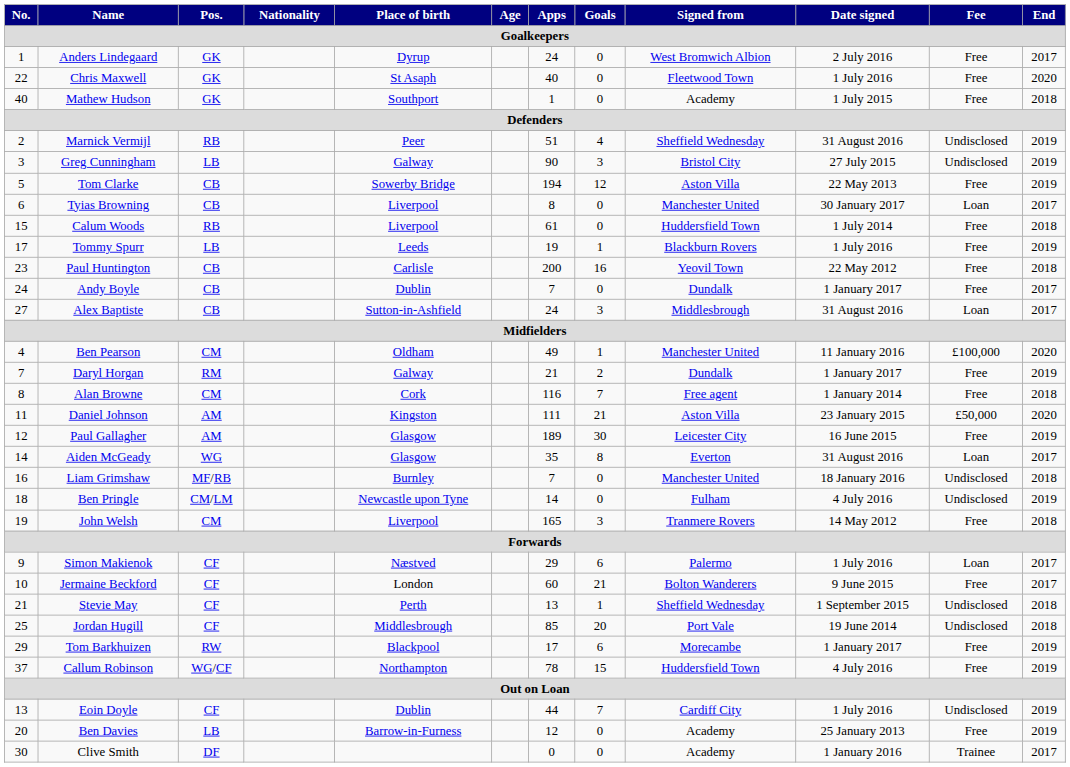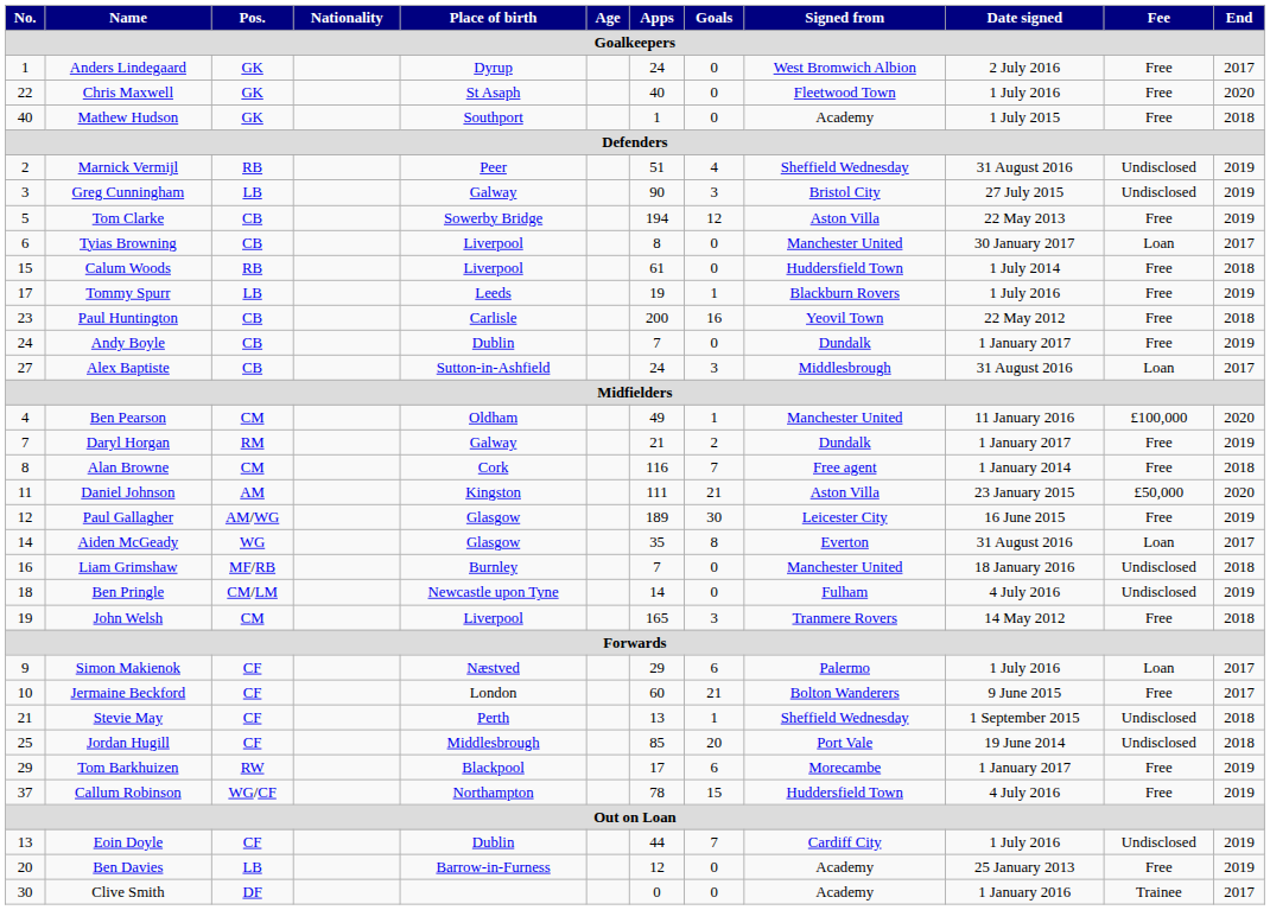Andy Boyle | End: 2017 -> 2019
Paul Gallagher | Pos.: AM -> AM/WG
